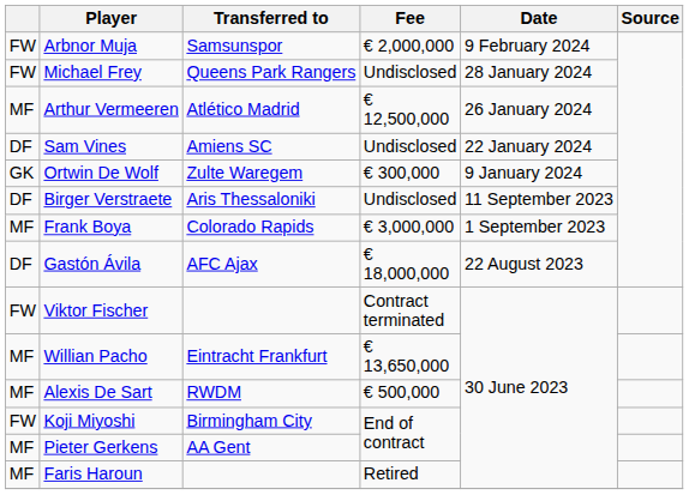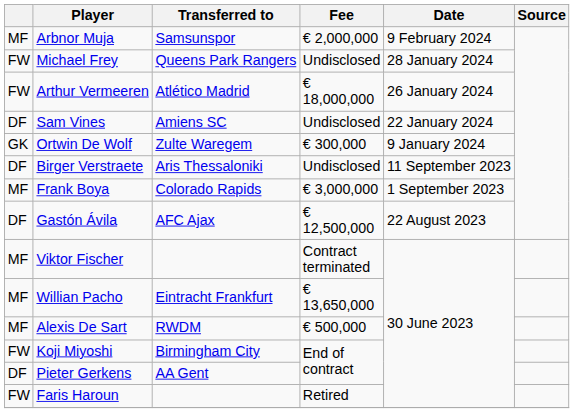Arbnor Muja | column 1: FW -> MF
Arthur Vermeeren | column 1: MF -> FW
Arthur Vermeeren | Fee: € 12,500,000 -> € 18,000,000
Gastón Ávila | Fee: € 18,000,000 -> € 12,500,000
Viktor Fischer | column 1: FW -> MF
Pieter Gerkens | column 1: MF -> DF
Faris Haroun | column 1: MF -> FW
